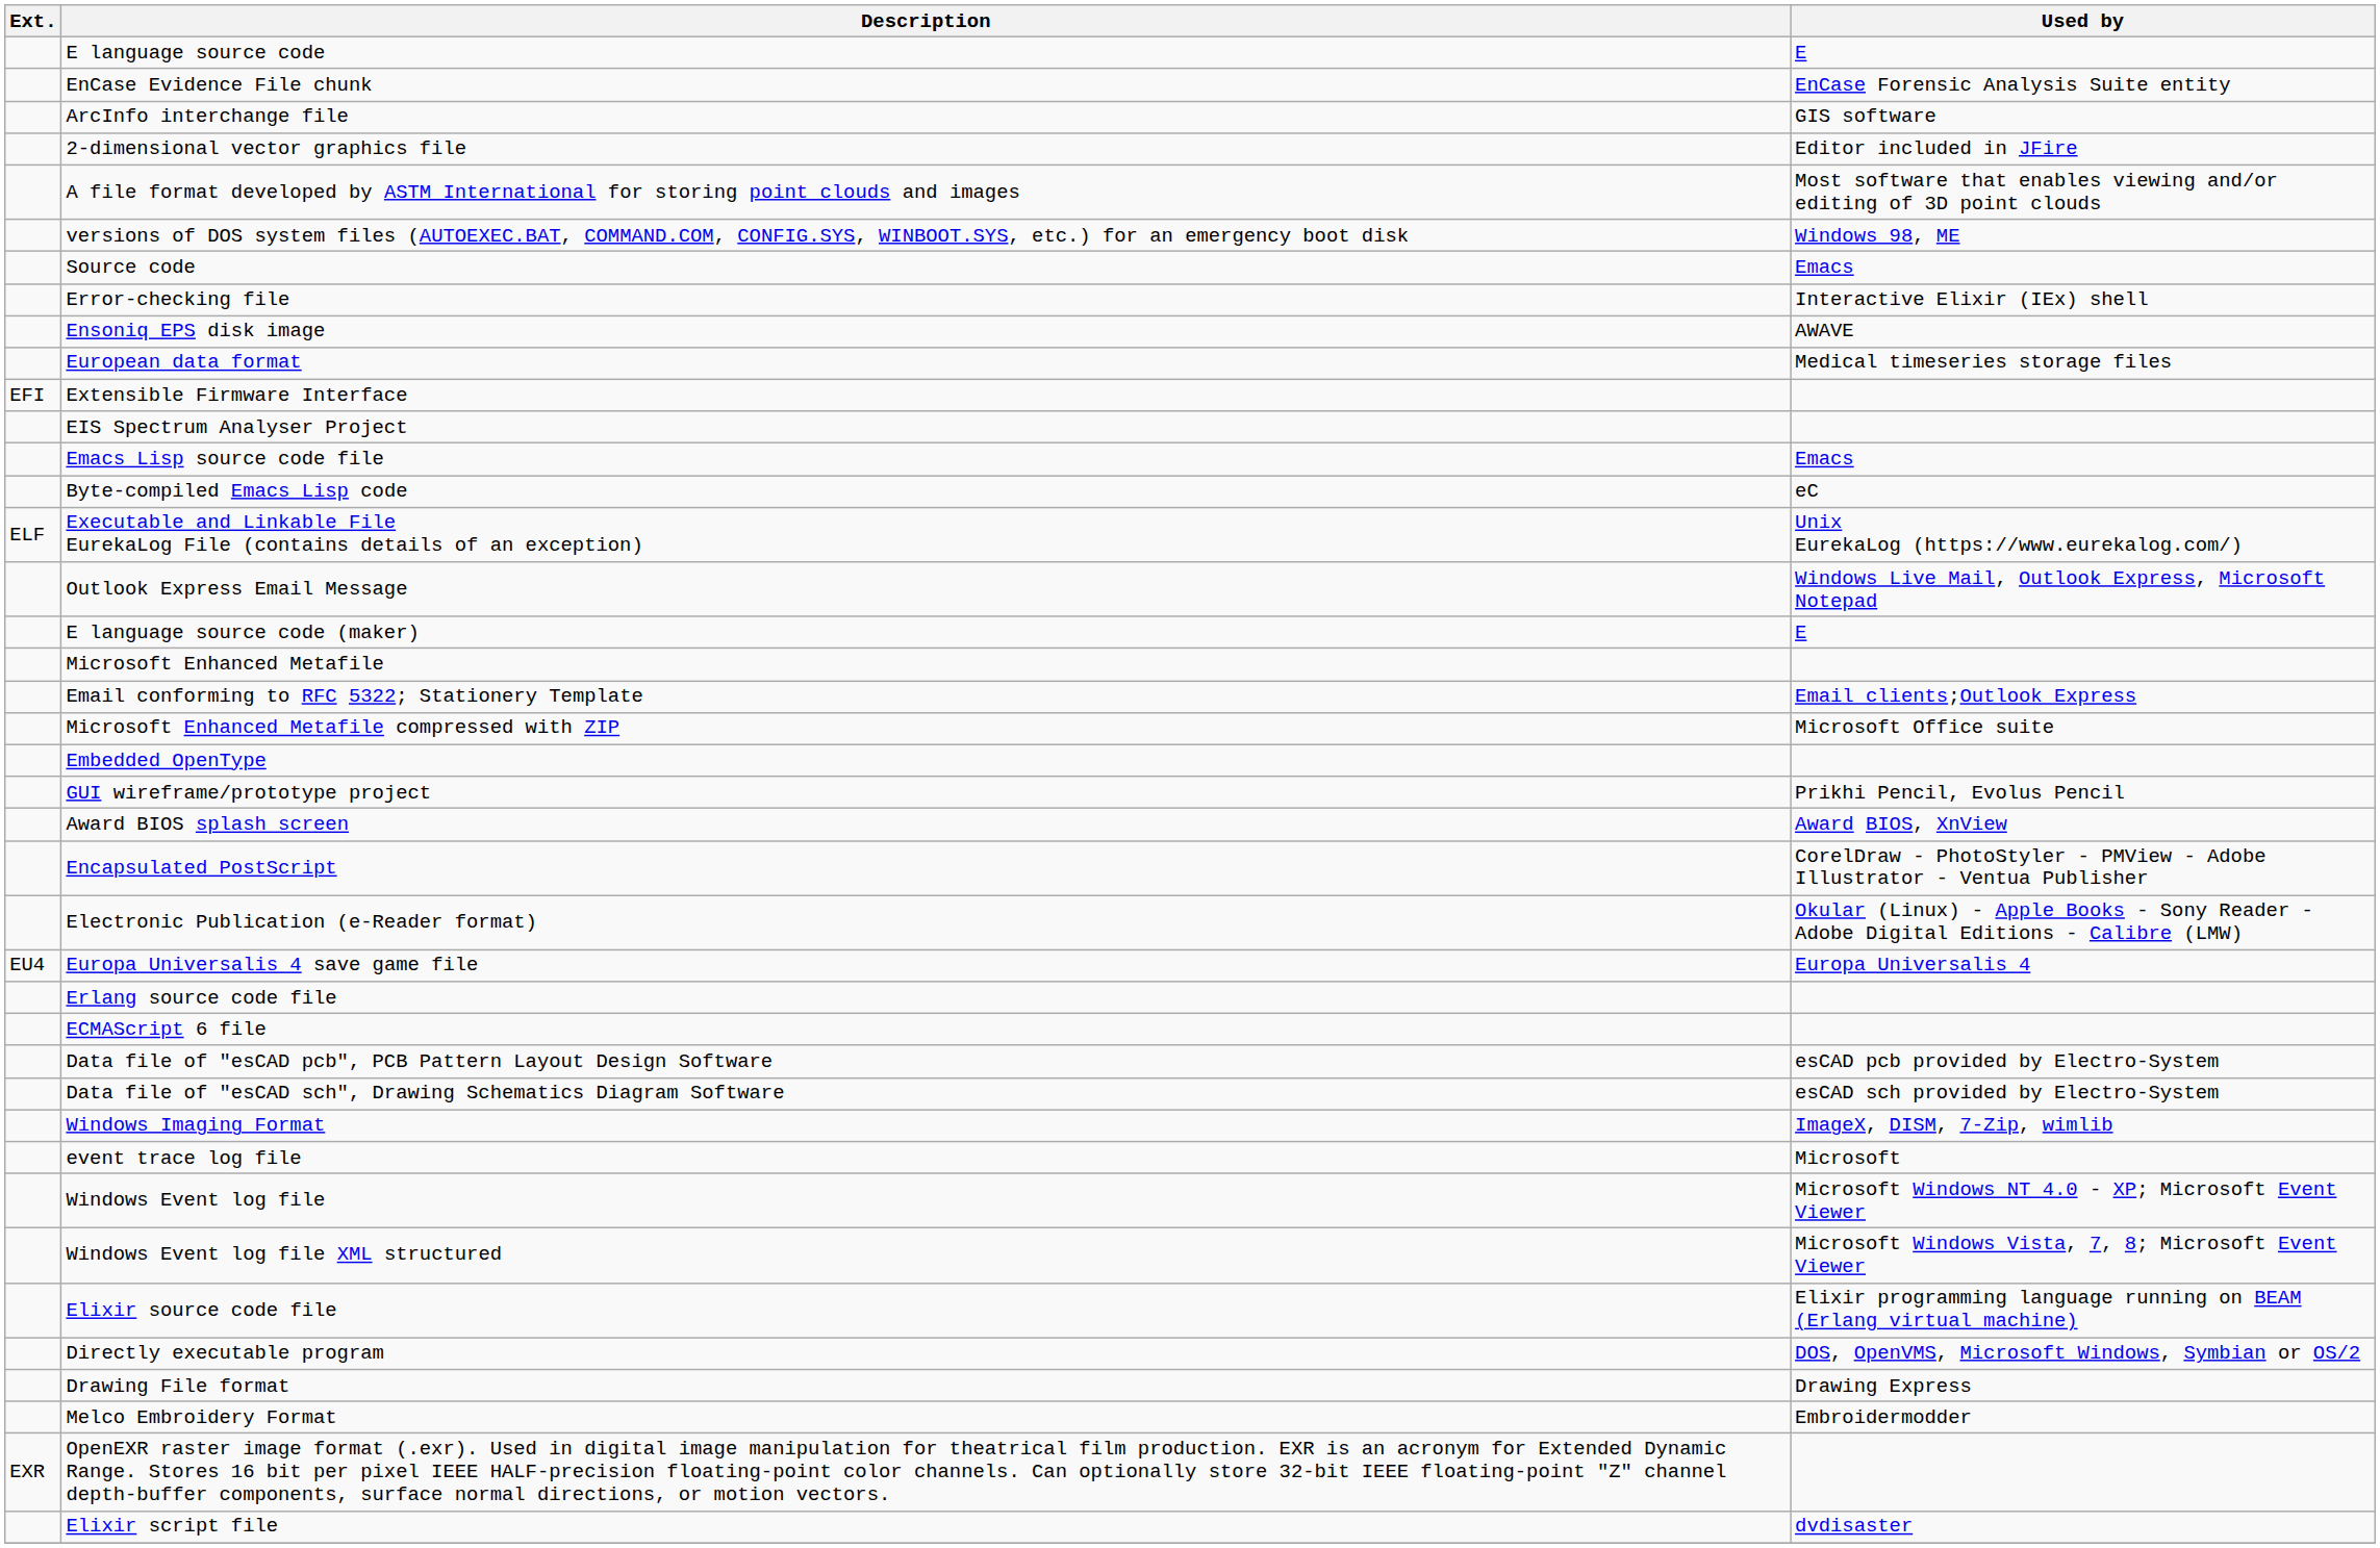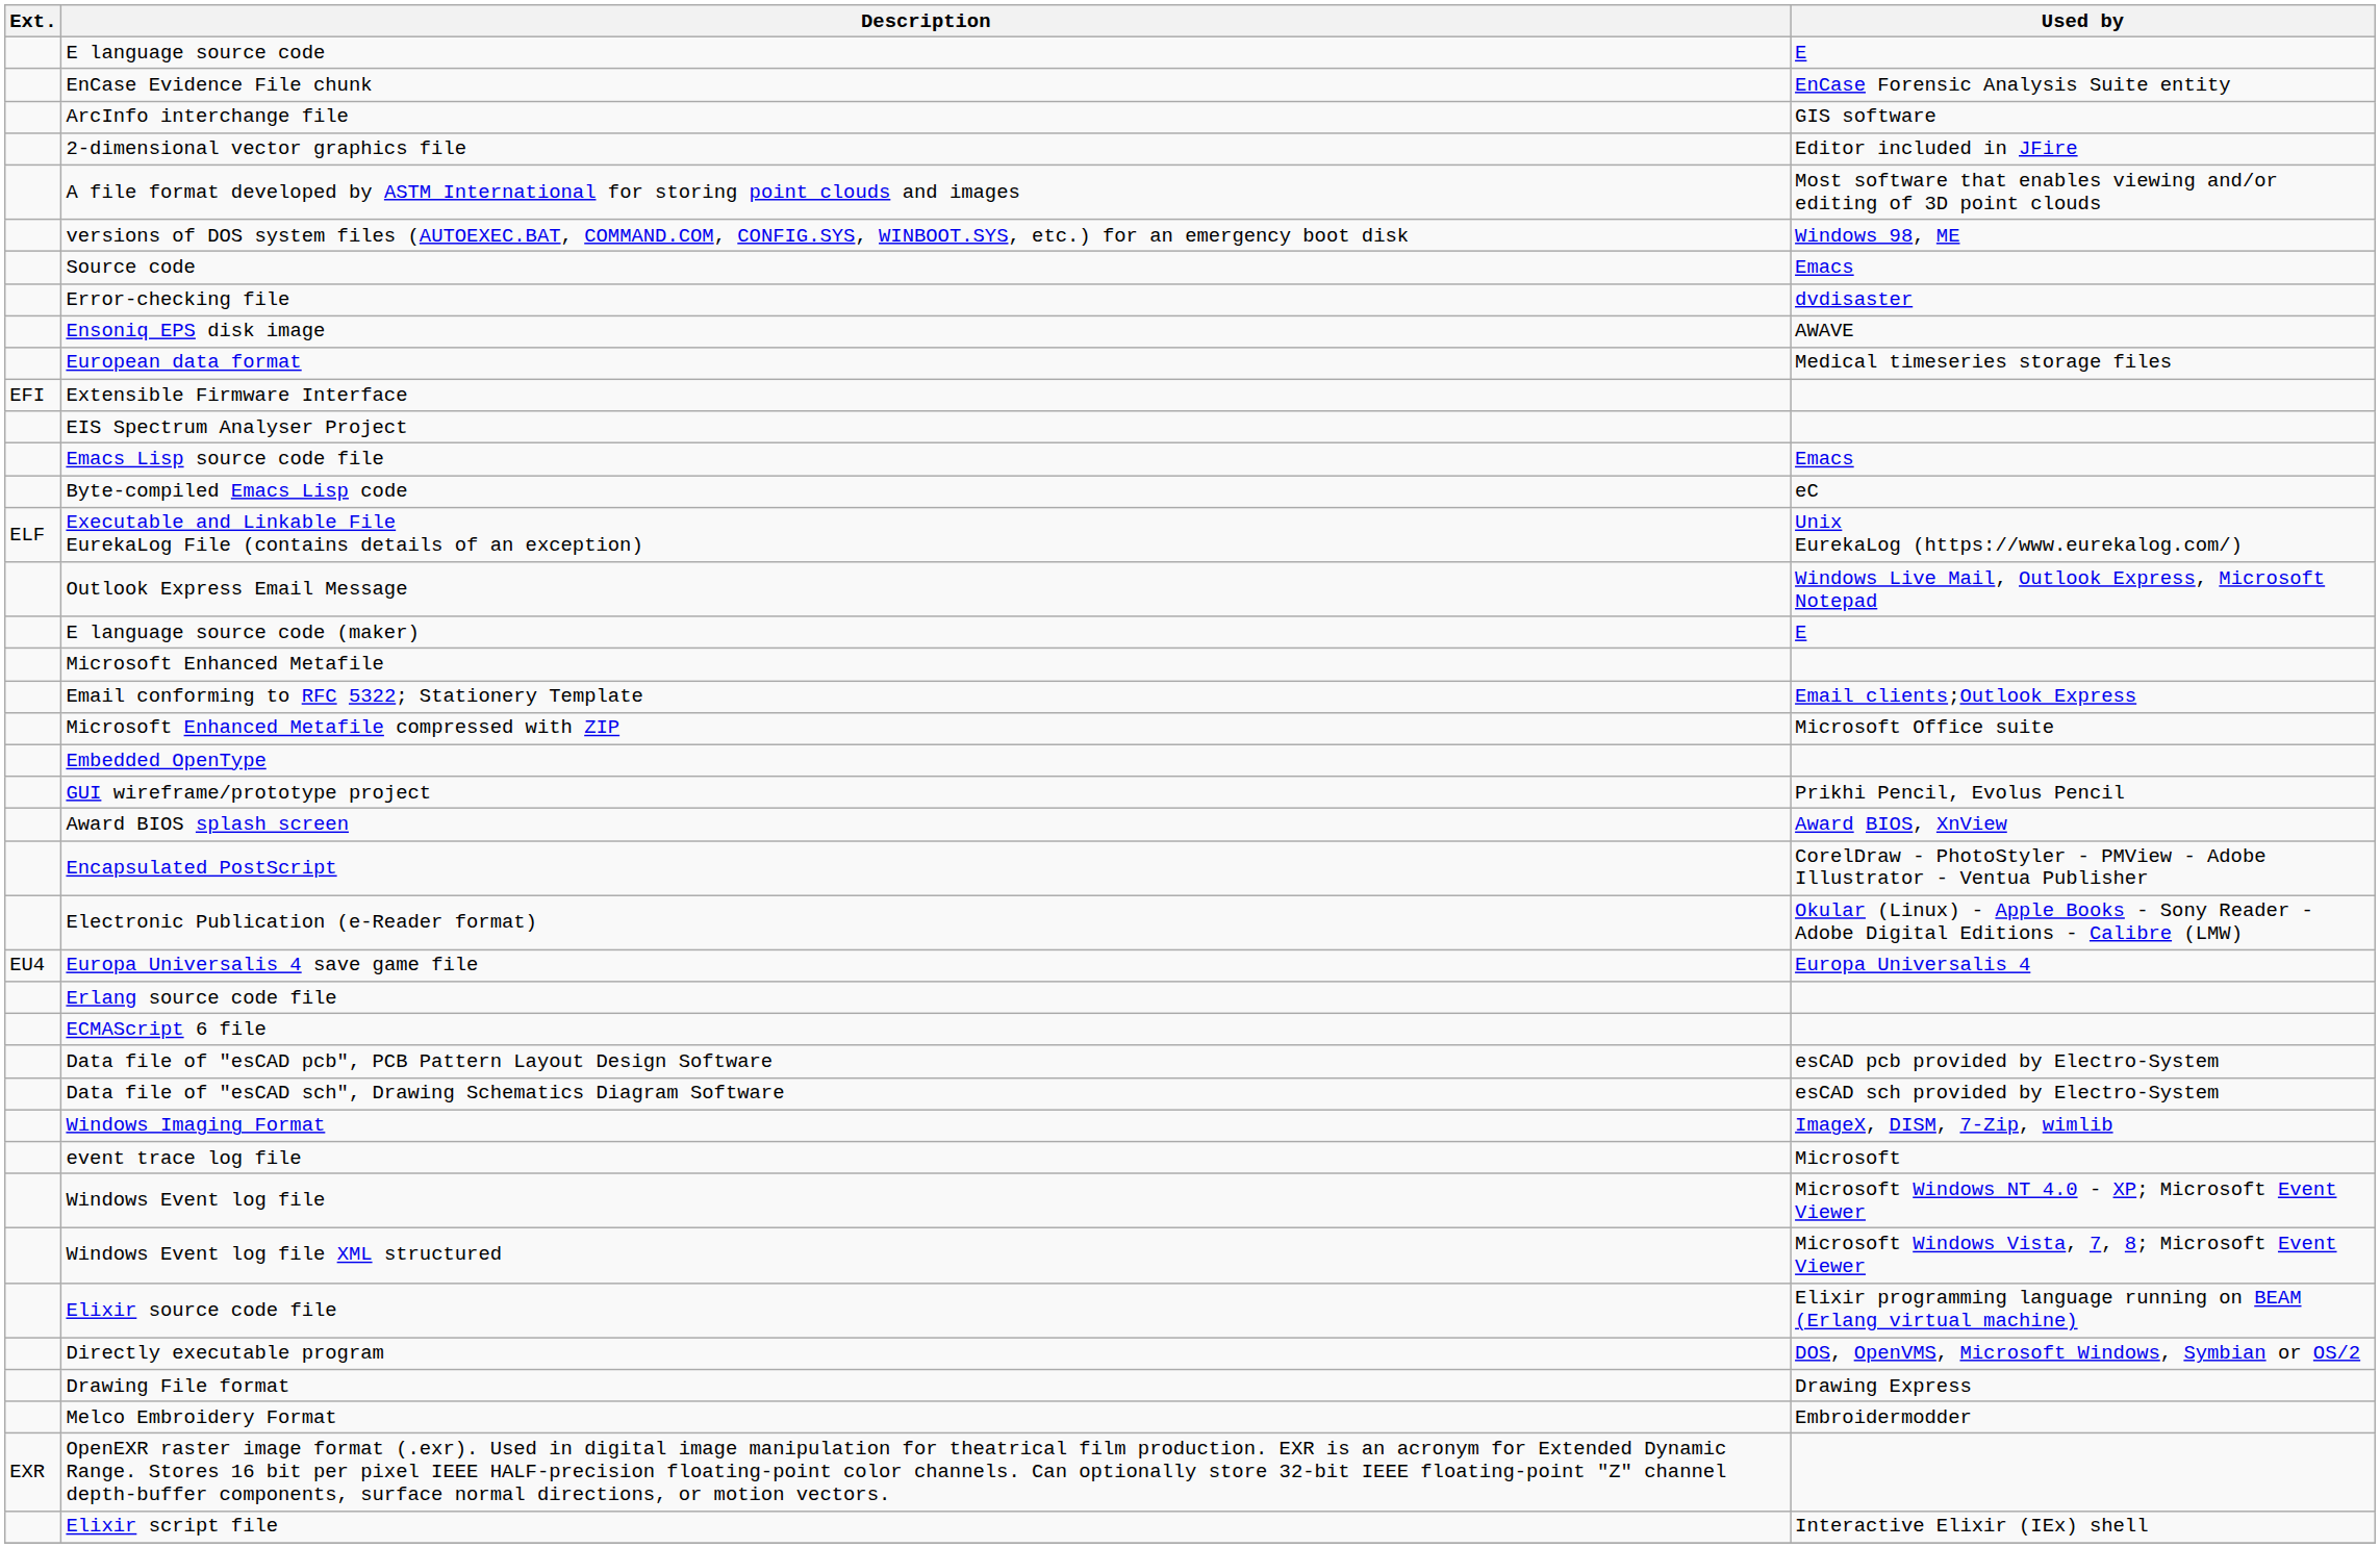Error-checking file | Used by: Interactive Elixir (IEx) shell -> dvdisaster
Elixir script file | Used by: dvdisaster -> Interactive Elixir (IEx) shell
